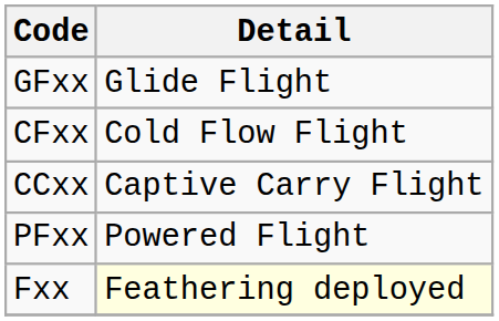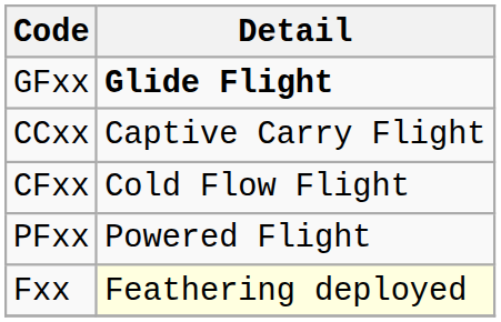GFxx | Detail: normal -> bold
rows swapped: CCxx <-> CFxx
